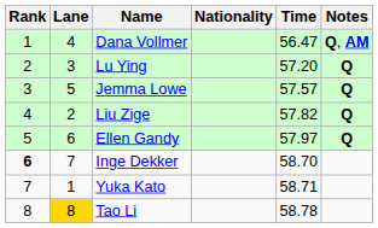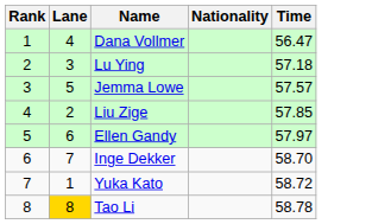- column: Notes | Q, AM | Q | Q | Q | Q
Lu Ying | Time: 57.20 -> 57.18
Liu Zige | Time: 57.82 -> 57.85
Inge Dekker | Rank: bold -> normal
Yuka Kato | Time: 58.71 -> 58.72
